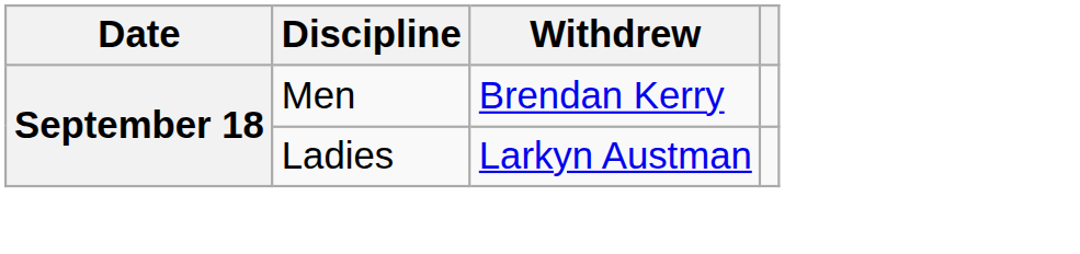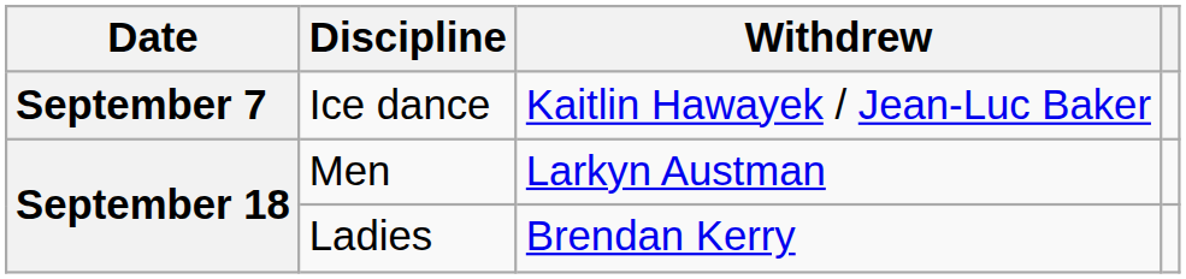+ row: September 7 | Ice dance | Kaitlin Hawayek / Jean-Luc Baker
Men | Withdrew: Brendan Kerry -> Larkyn Austman
Ladies | Withdrew: Larkyn Austman -> Brendan Kerry
